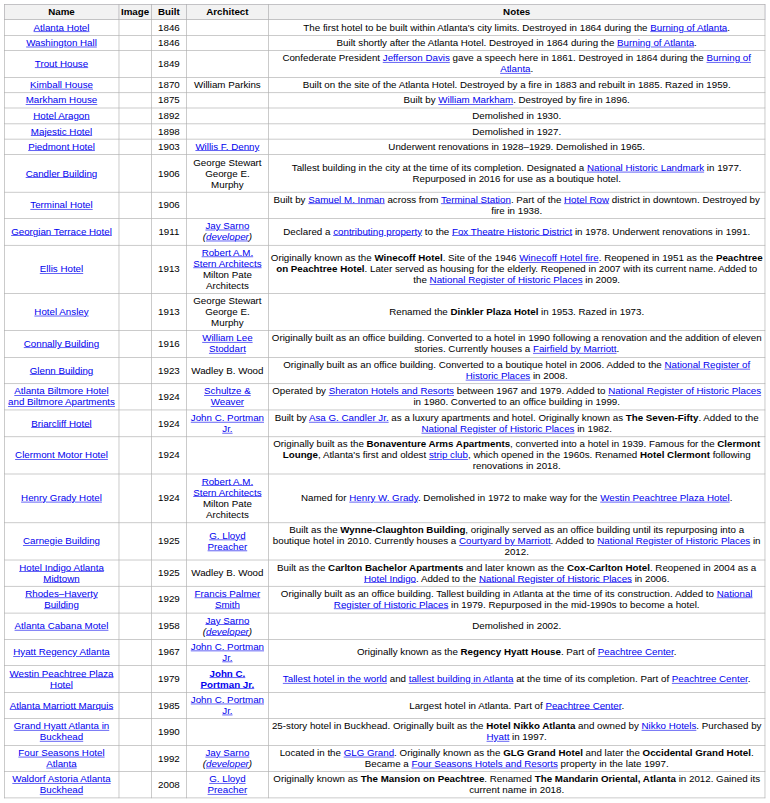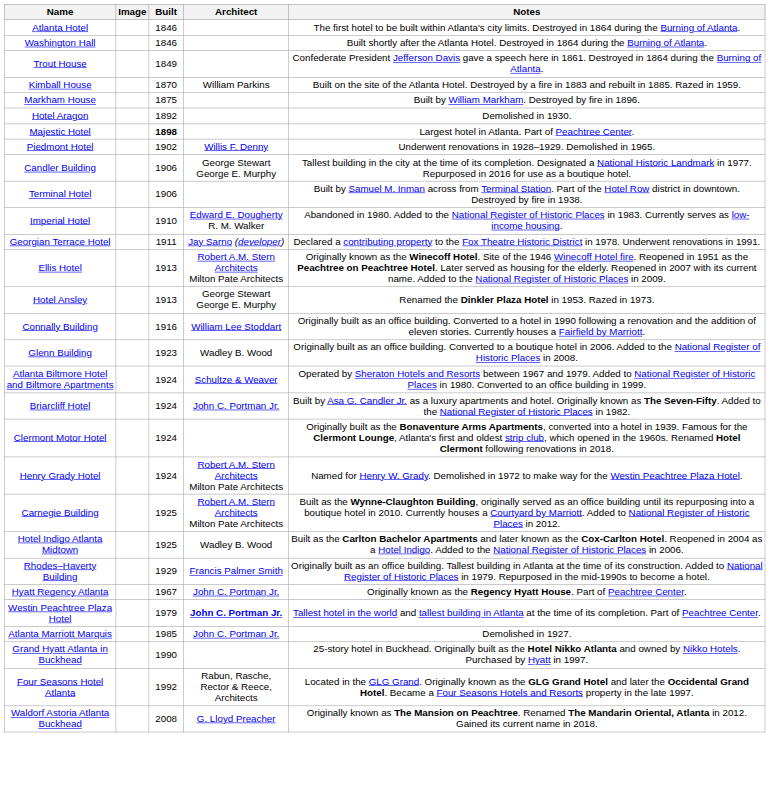Majestic Hotel | Built: normal -> bold
Majestic Hotel | Notes: Demolished in 1927. -> Largest hotel in Atlanta. Part of Peachtree Center.
Piedmont Hotel | Built: 1903 -> 1902
+ row: Imperial Hotel | 1910 | Edward E. Dougherty R. M. Walker | Abandoned in 1980. Added to the National Register of Historic Places in 1983. Currently serves as low-income housing.
Carnegie Building | Architect: G. Lloyd Preacher -> Robert A.M. Stern Architects Milton Pate Architects
- row: Atlanta Cabana Motel | 1958 | Jay Sarno (developer) | Demolished in 2002.
Atlanta Marriott Marquis | Notes: Largest hotel in Atlanta. Part of Peachtree Center. -> Demolished in 1927.
Four Seasons Hotel Atlanta | Architect: Jay Sarno (developer) -> Rabun, Rasche, Rector & Reece, Architects
